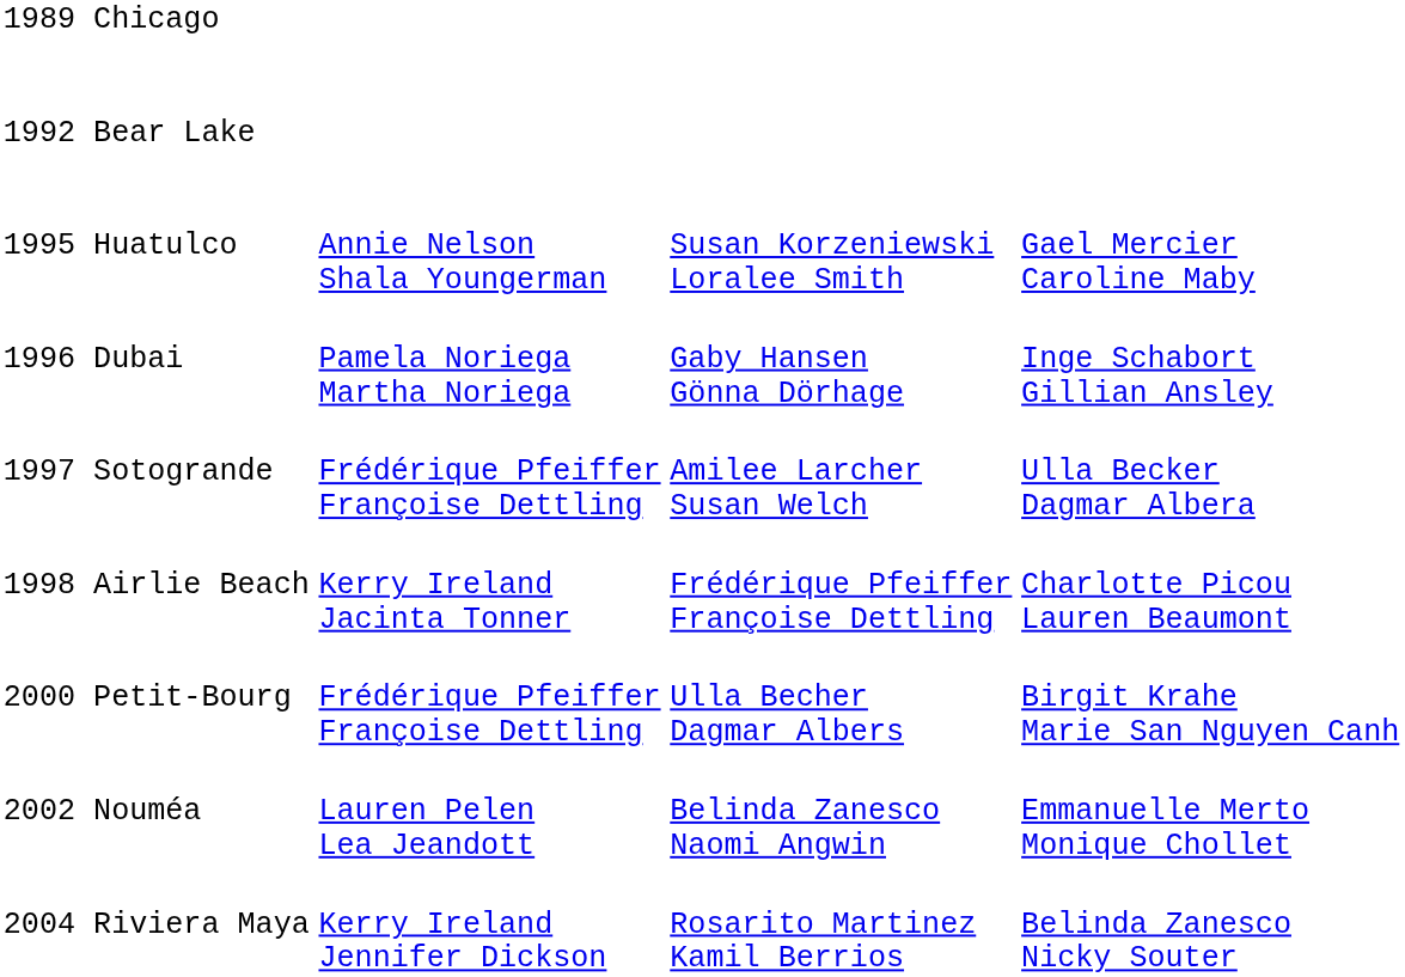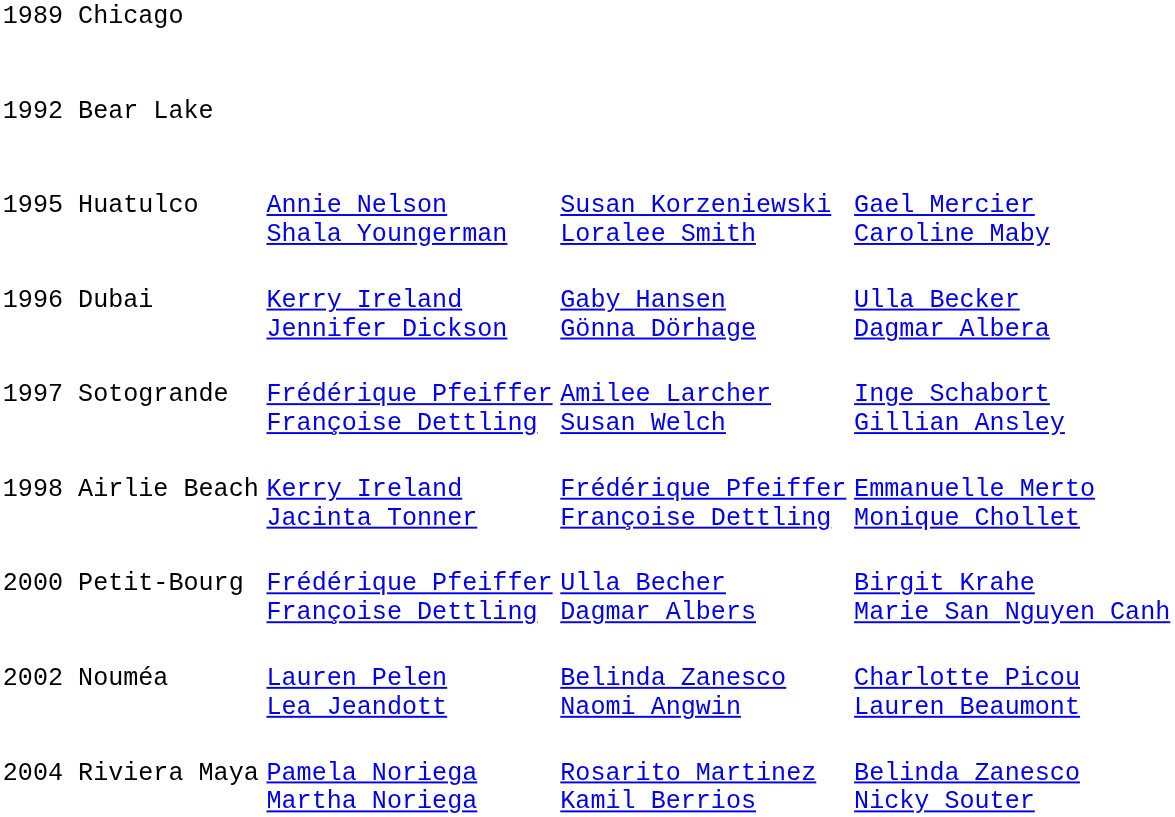1996 Dubai | column 2: Pamela Noriega Martha Noriega -> Kerry Ireland Jennifer Dickson
1996 Dubai | column 4: Inge Schabort Gillian Ansley -> Ulla Becker Dagmar Albera
1997 Sotogrande | column 4: Ulla Becker Dagmar Albera -> Inge Schabort Gillian Ansley
1998 Airlie Beach | column 4: Charlotte Picou Lauren Beaumont -> Emmanuelle Merto Monique Chollet
2002 Nouméa | column 4: Emmanuelle Merto Monique Chollet -> Charlotte Picou Lauren Beaumont
2004 Riviera Maya | column 2: Kerry Ireland Jennifer Dickson -> Pamela Noriega Martha Noriega
